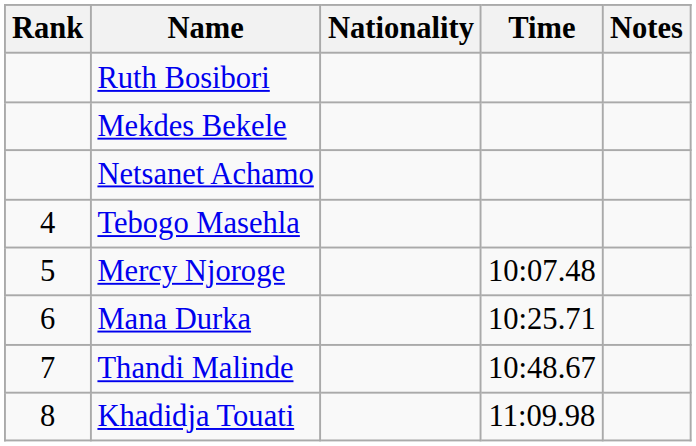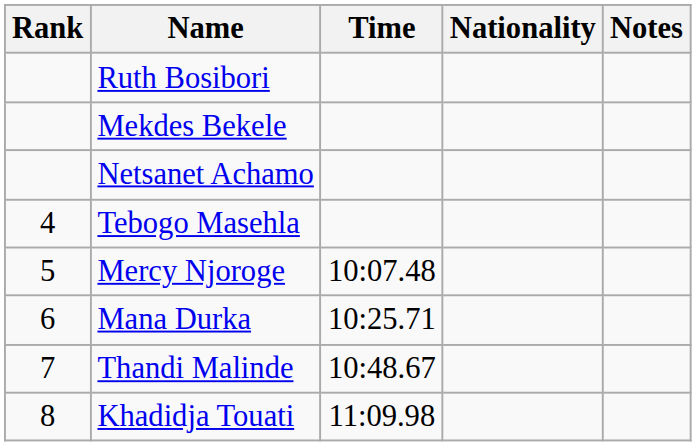columns swapped: Nationality <-> Time
